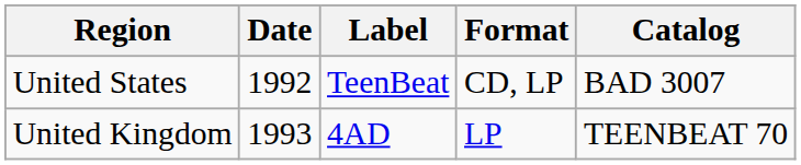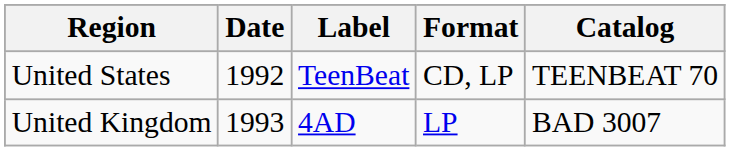United States | Catalog: BAD 3007 -> TEENBEAT 70
United Kingdom | Catalog: TEENBEAT 70 -> BAD 3007
